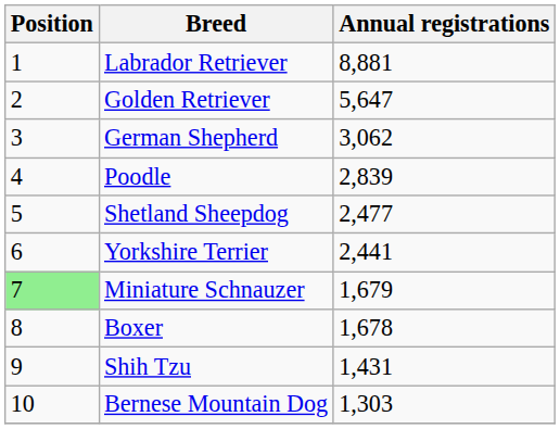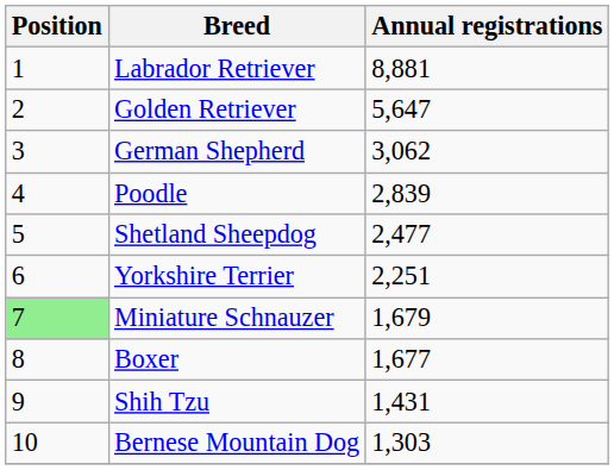Yorkshire Terrier | Annual registrations: 2,441 -> 2,251
Boxer | Annual registrations: 1,678 -> 1,677
